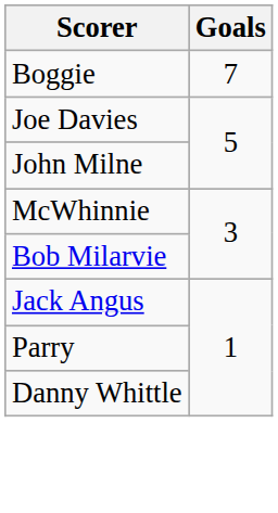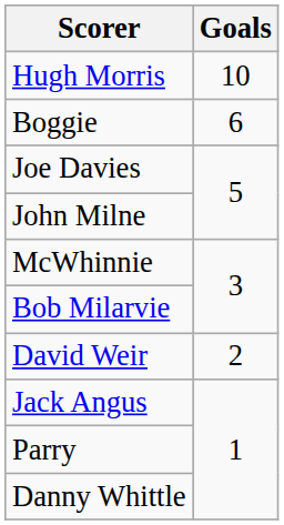+ row: Hugh Morris | 10
Boggie | Goals: 7 -> 6
+ row: David Weir | 2
